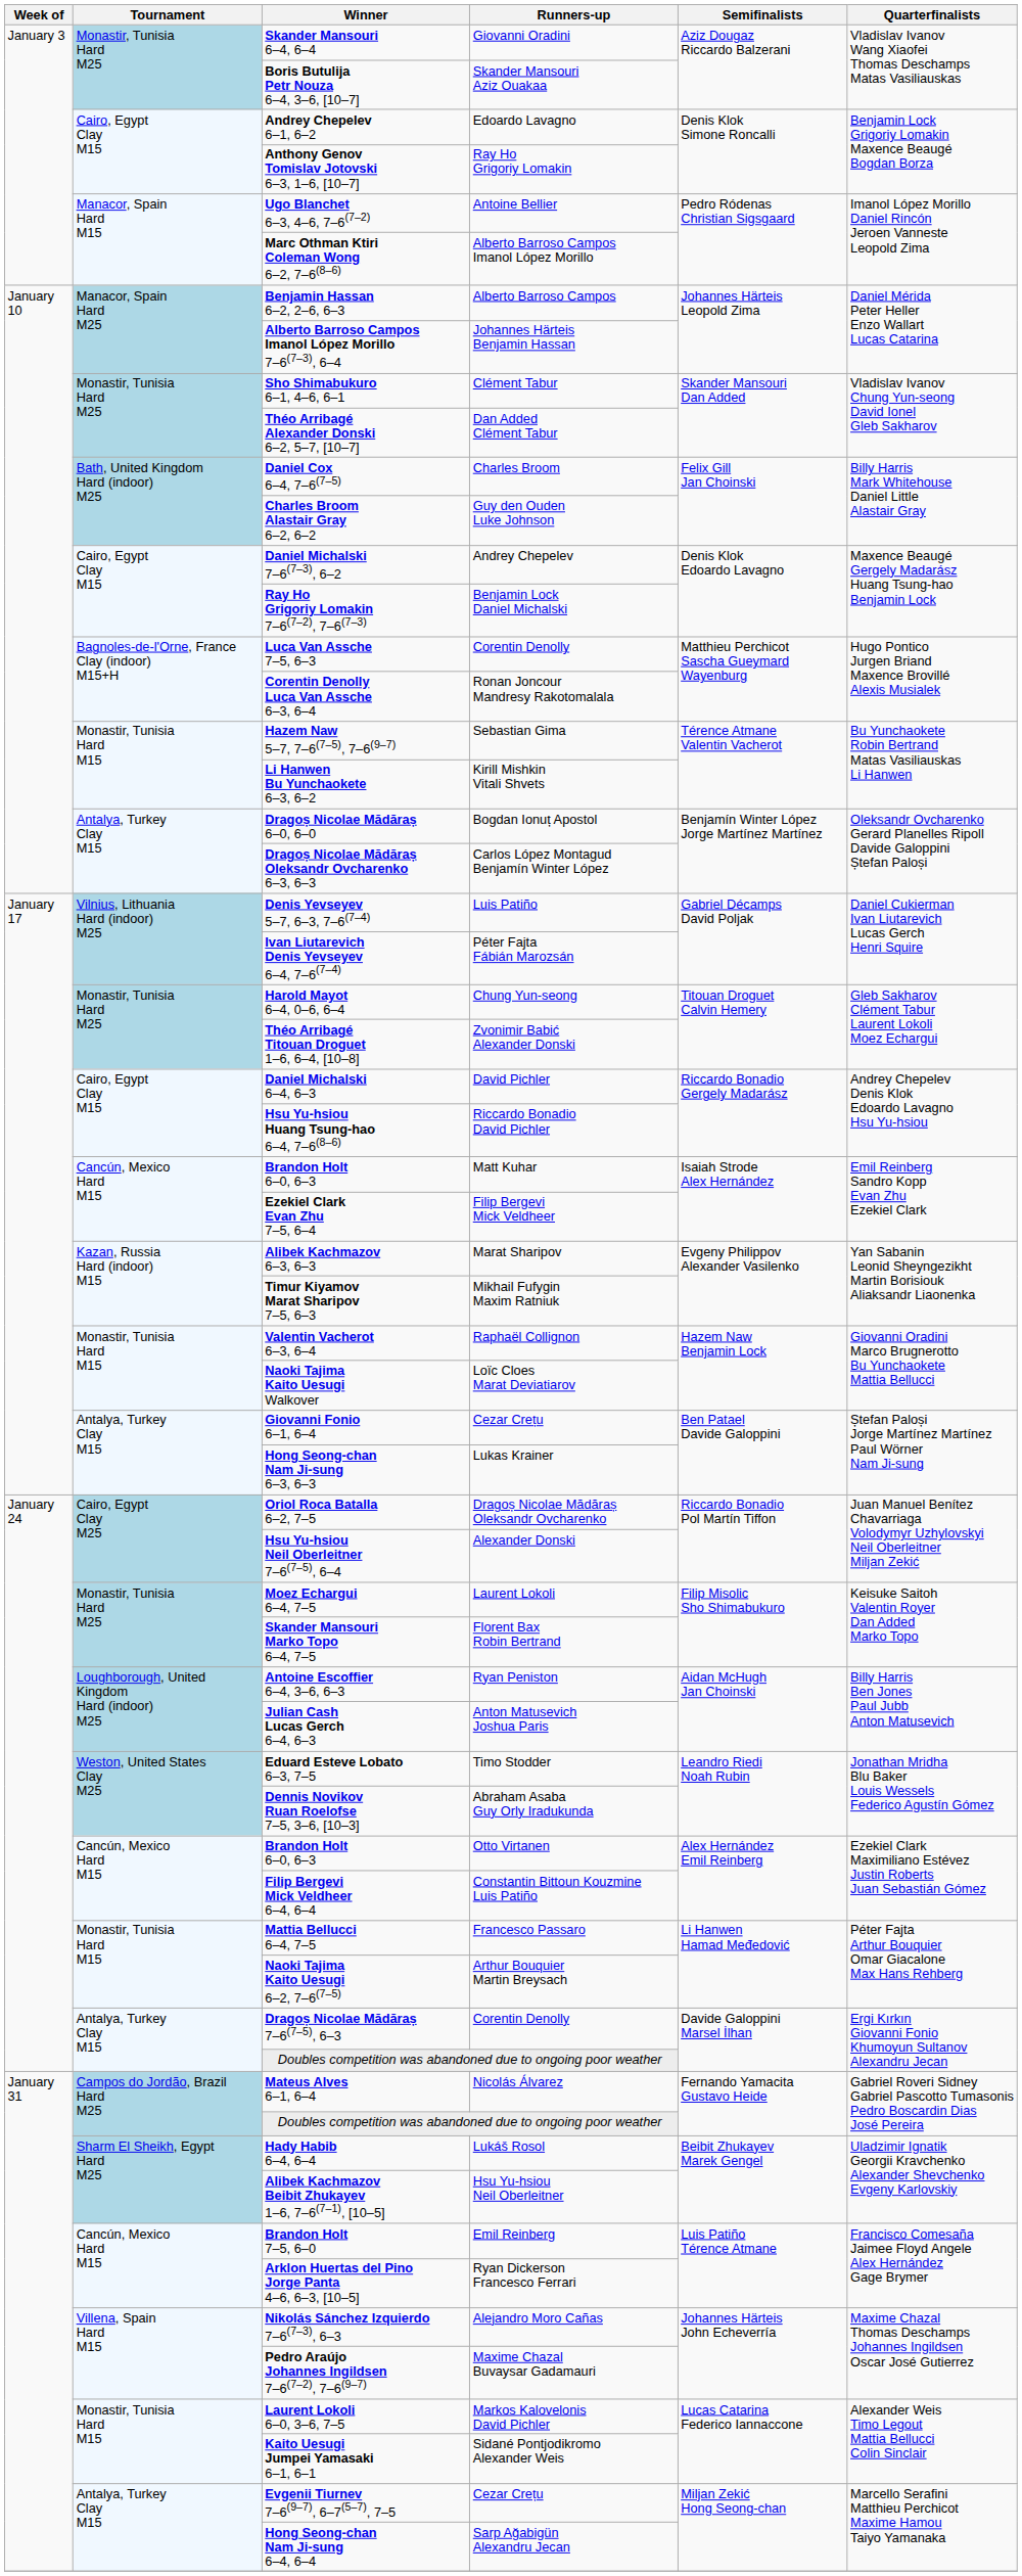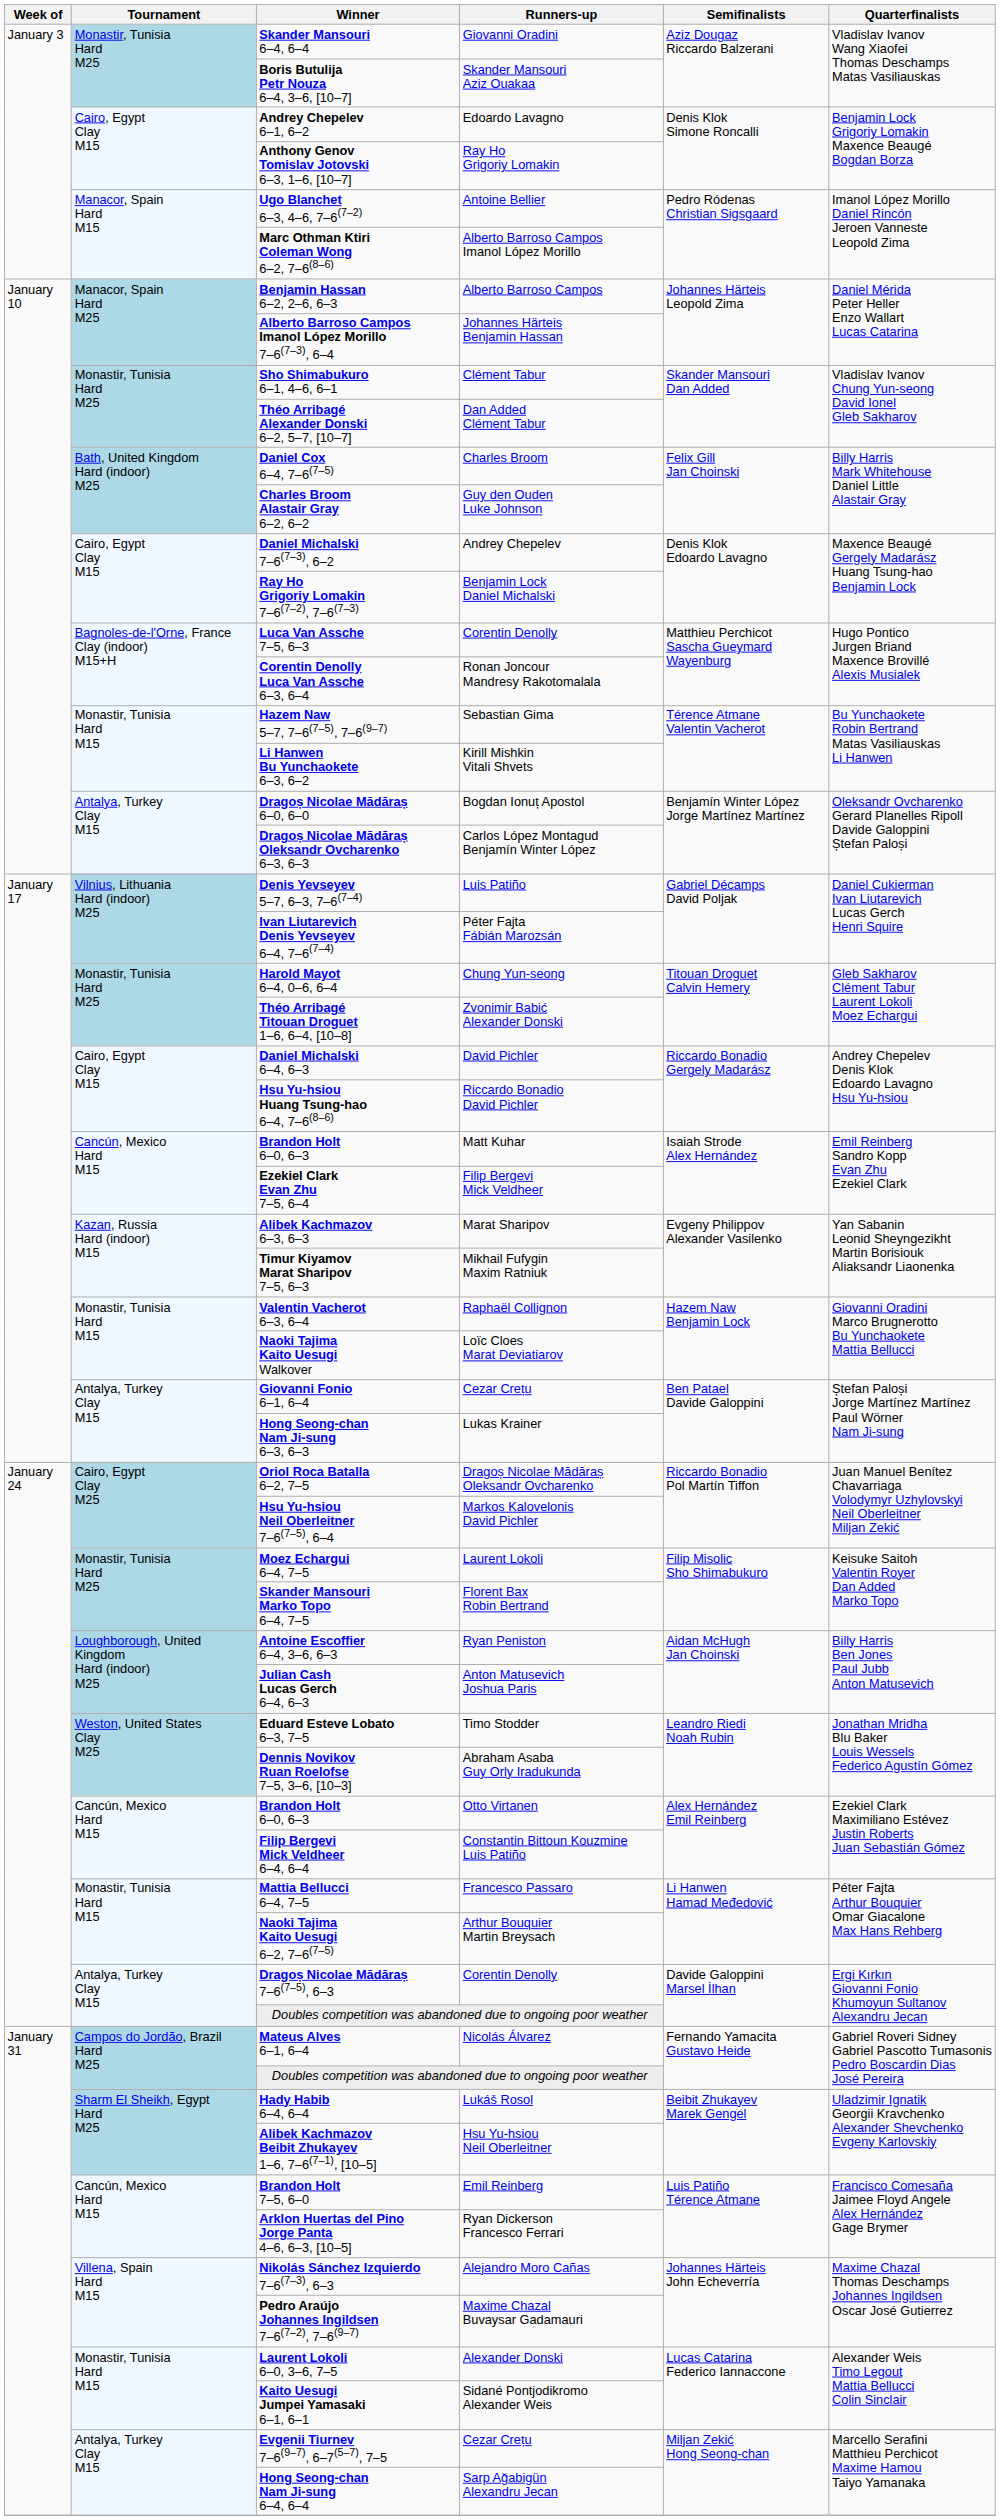Hsu Yu-hsiou Neil Oberleitner 7–6(7–5), 6–4 | Runners-up: Alexander Donski -> Markos Kalovelonis David Pichler
Laurent Lokoli 6–0, 3–6, 7–5 | Runners-up: Markos Kalovelonis David Pichler -> Alexander Donski
